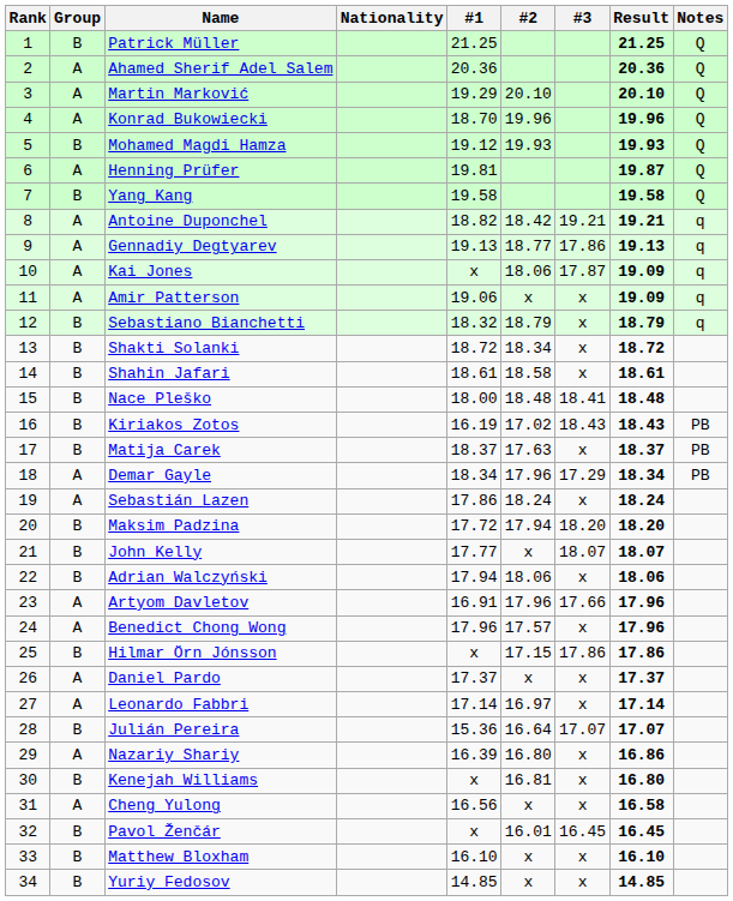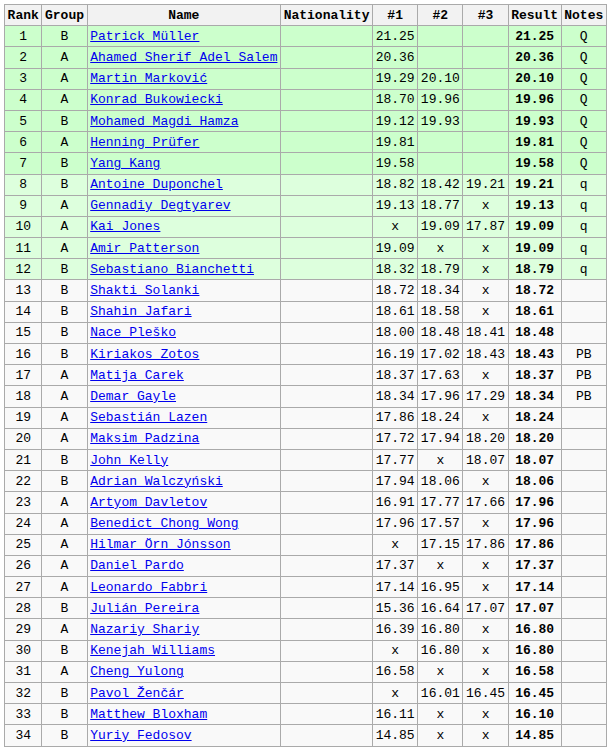Henning Prüfer | Result: 19.87 -> 19.81
Antoine Duponchel | Group: A -> B
Gennadiy Degtyarev | #3: 17.86 -> x
Kai Jones | #2: 18.06 -> 19.09
Amir Patterson | #1: 19.06 -> 19.09
Matija Carek | Group: B -> A
Maksim Padzina | Group: B -> A
Artyom Davletov | #2: 17.96 -> 17.77
Hilmar Örn Jónsson | Group: B -> A
Leonardo Fabbri | #2: 16.97 -> 16.95
Nazariy Shariy | Result: 16.86 -> 16.80
Kenejah Williams | #2: 16.81 -> 16.80
Cheng Yulong | #1: 16.56 -> 16.58
Matthew Bloxham | #1: 16.10 -> 16.11
